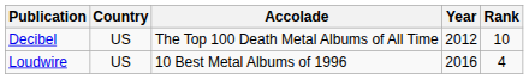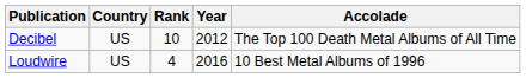columns swapped: Accolade <-> Rank
